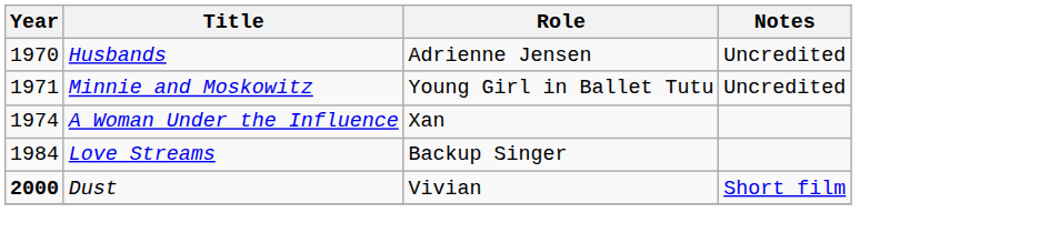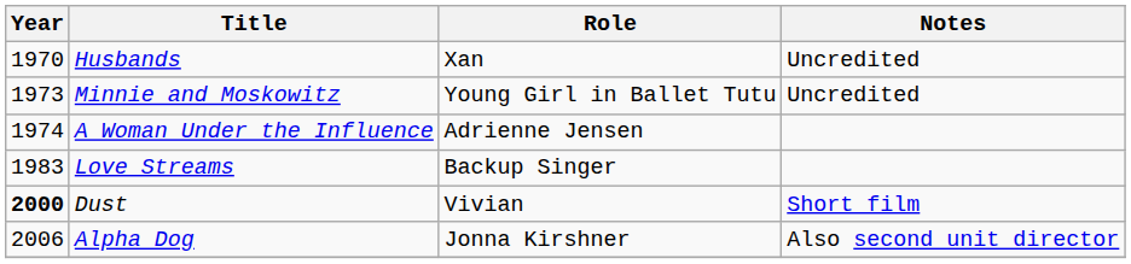Husbands | Role: Adrienne Jensen -> Xan
Minnie and Moskowitz | Year: 1971 -> 1973
A Woman Under the Influence | Role: Xan -> Adrienne Jensen
Love Streams | Year: 1984 -> 1983
+ row: 2006 | Alpha Dog | Jonna Kirshner | Also second unit director
